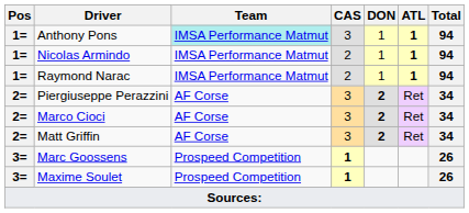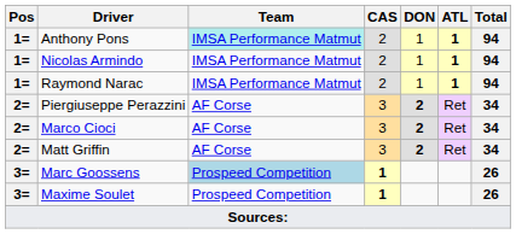Anthony Pons | CAS: 3 -> 2
Marc Goossens | Team: no background -> lightblue background
